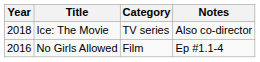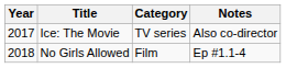Ice: The Movie | Year: 2018 -> 2017
No Girls Allowed | Year: 2016 -> 2018
